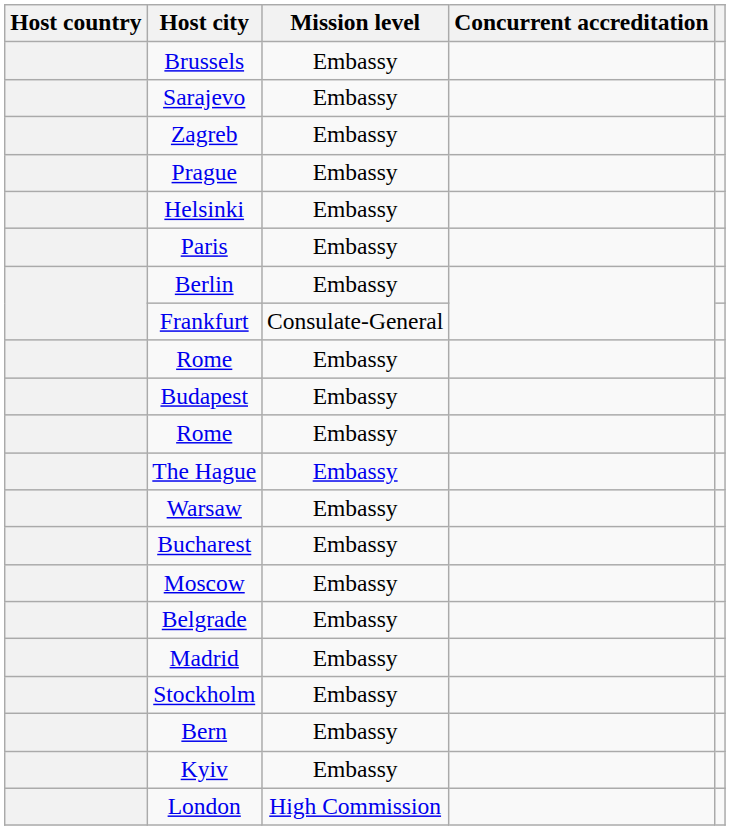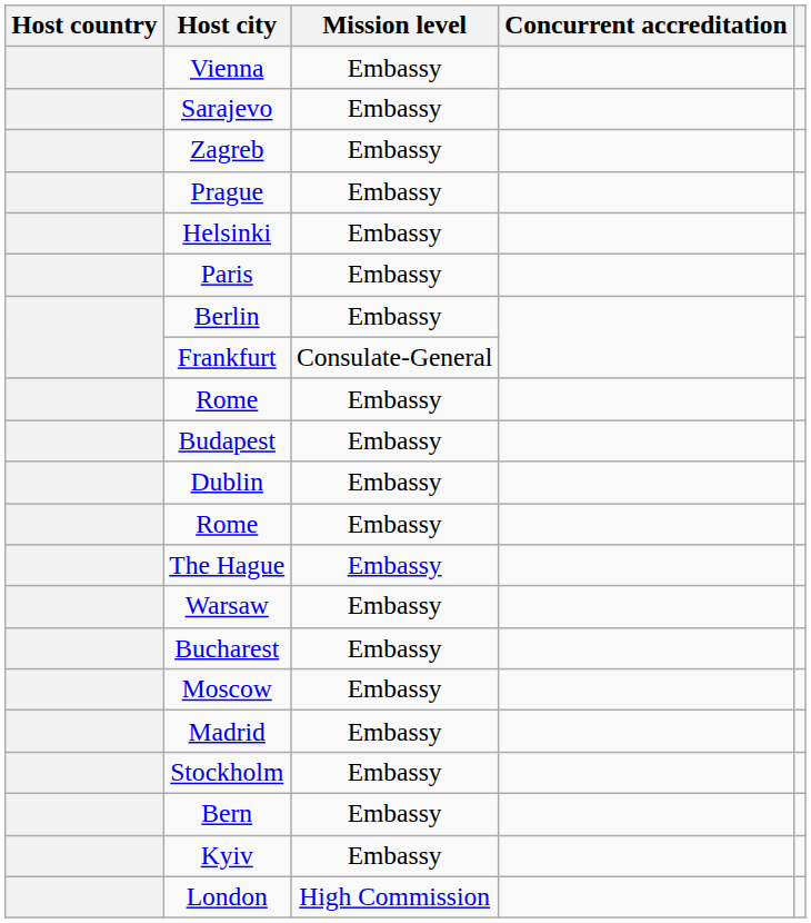+ row: Vienna | Embassy
- row: Brussels | Embassy
+ row: Dublin | Embassy
- row: Belgrade | Embassy
